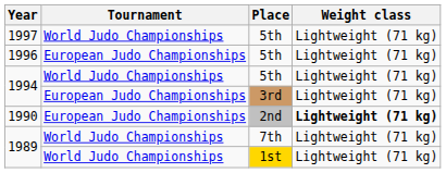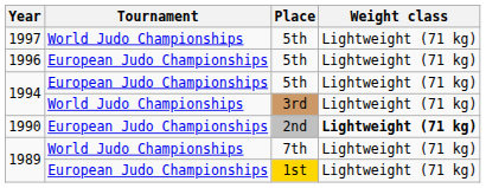1994 / 5th | Tournament: World Judo Championships -> European Judo Championships
1994 / 3rd | Tournament: European Judo Championships -> World Judo Championships
1989 / 1st | Tournament: World Judo Championships -> European Judo Championships
